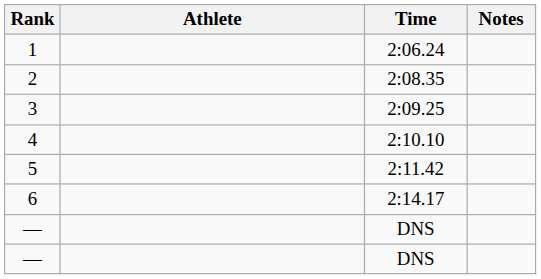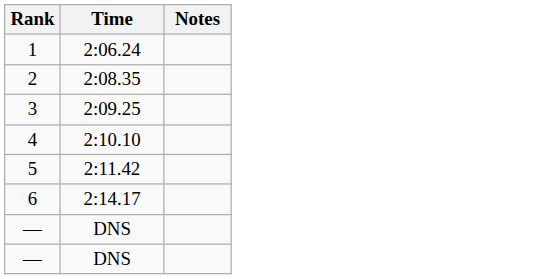- column: Athlete
